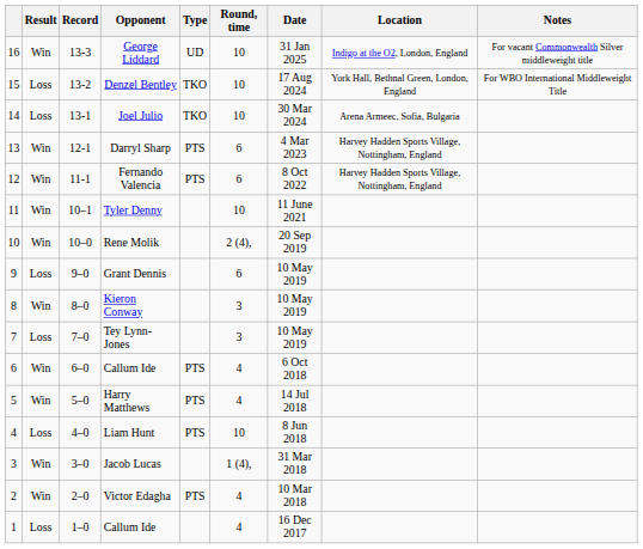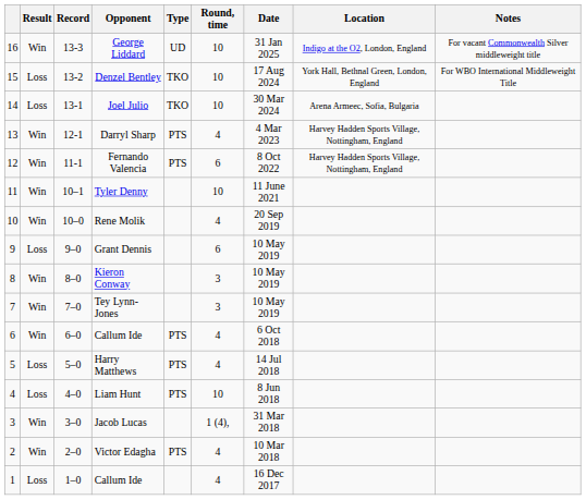Darryl Sharp | Round, time: 6 -> 4
Rene Molik | Round, time: 2 (4), -> 4
Tey Lynn-Jones | Result: Loss -> Win
Harry Matthews | Result: Win -> Loss
